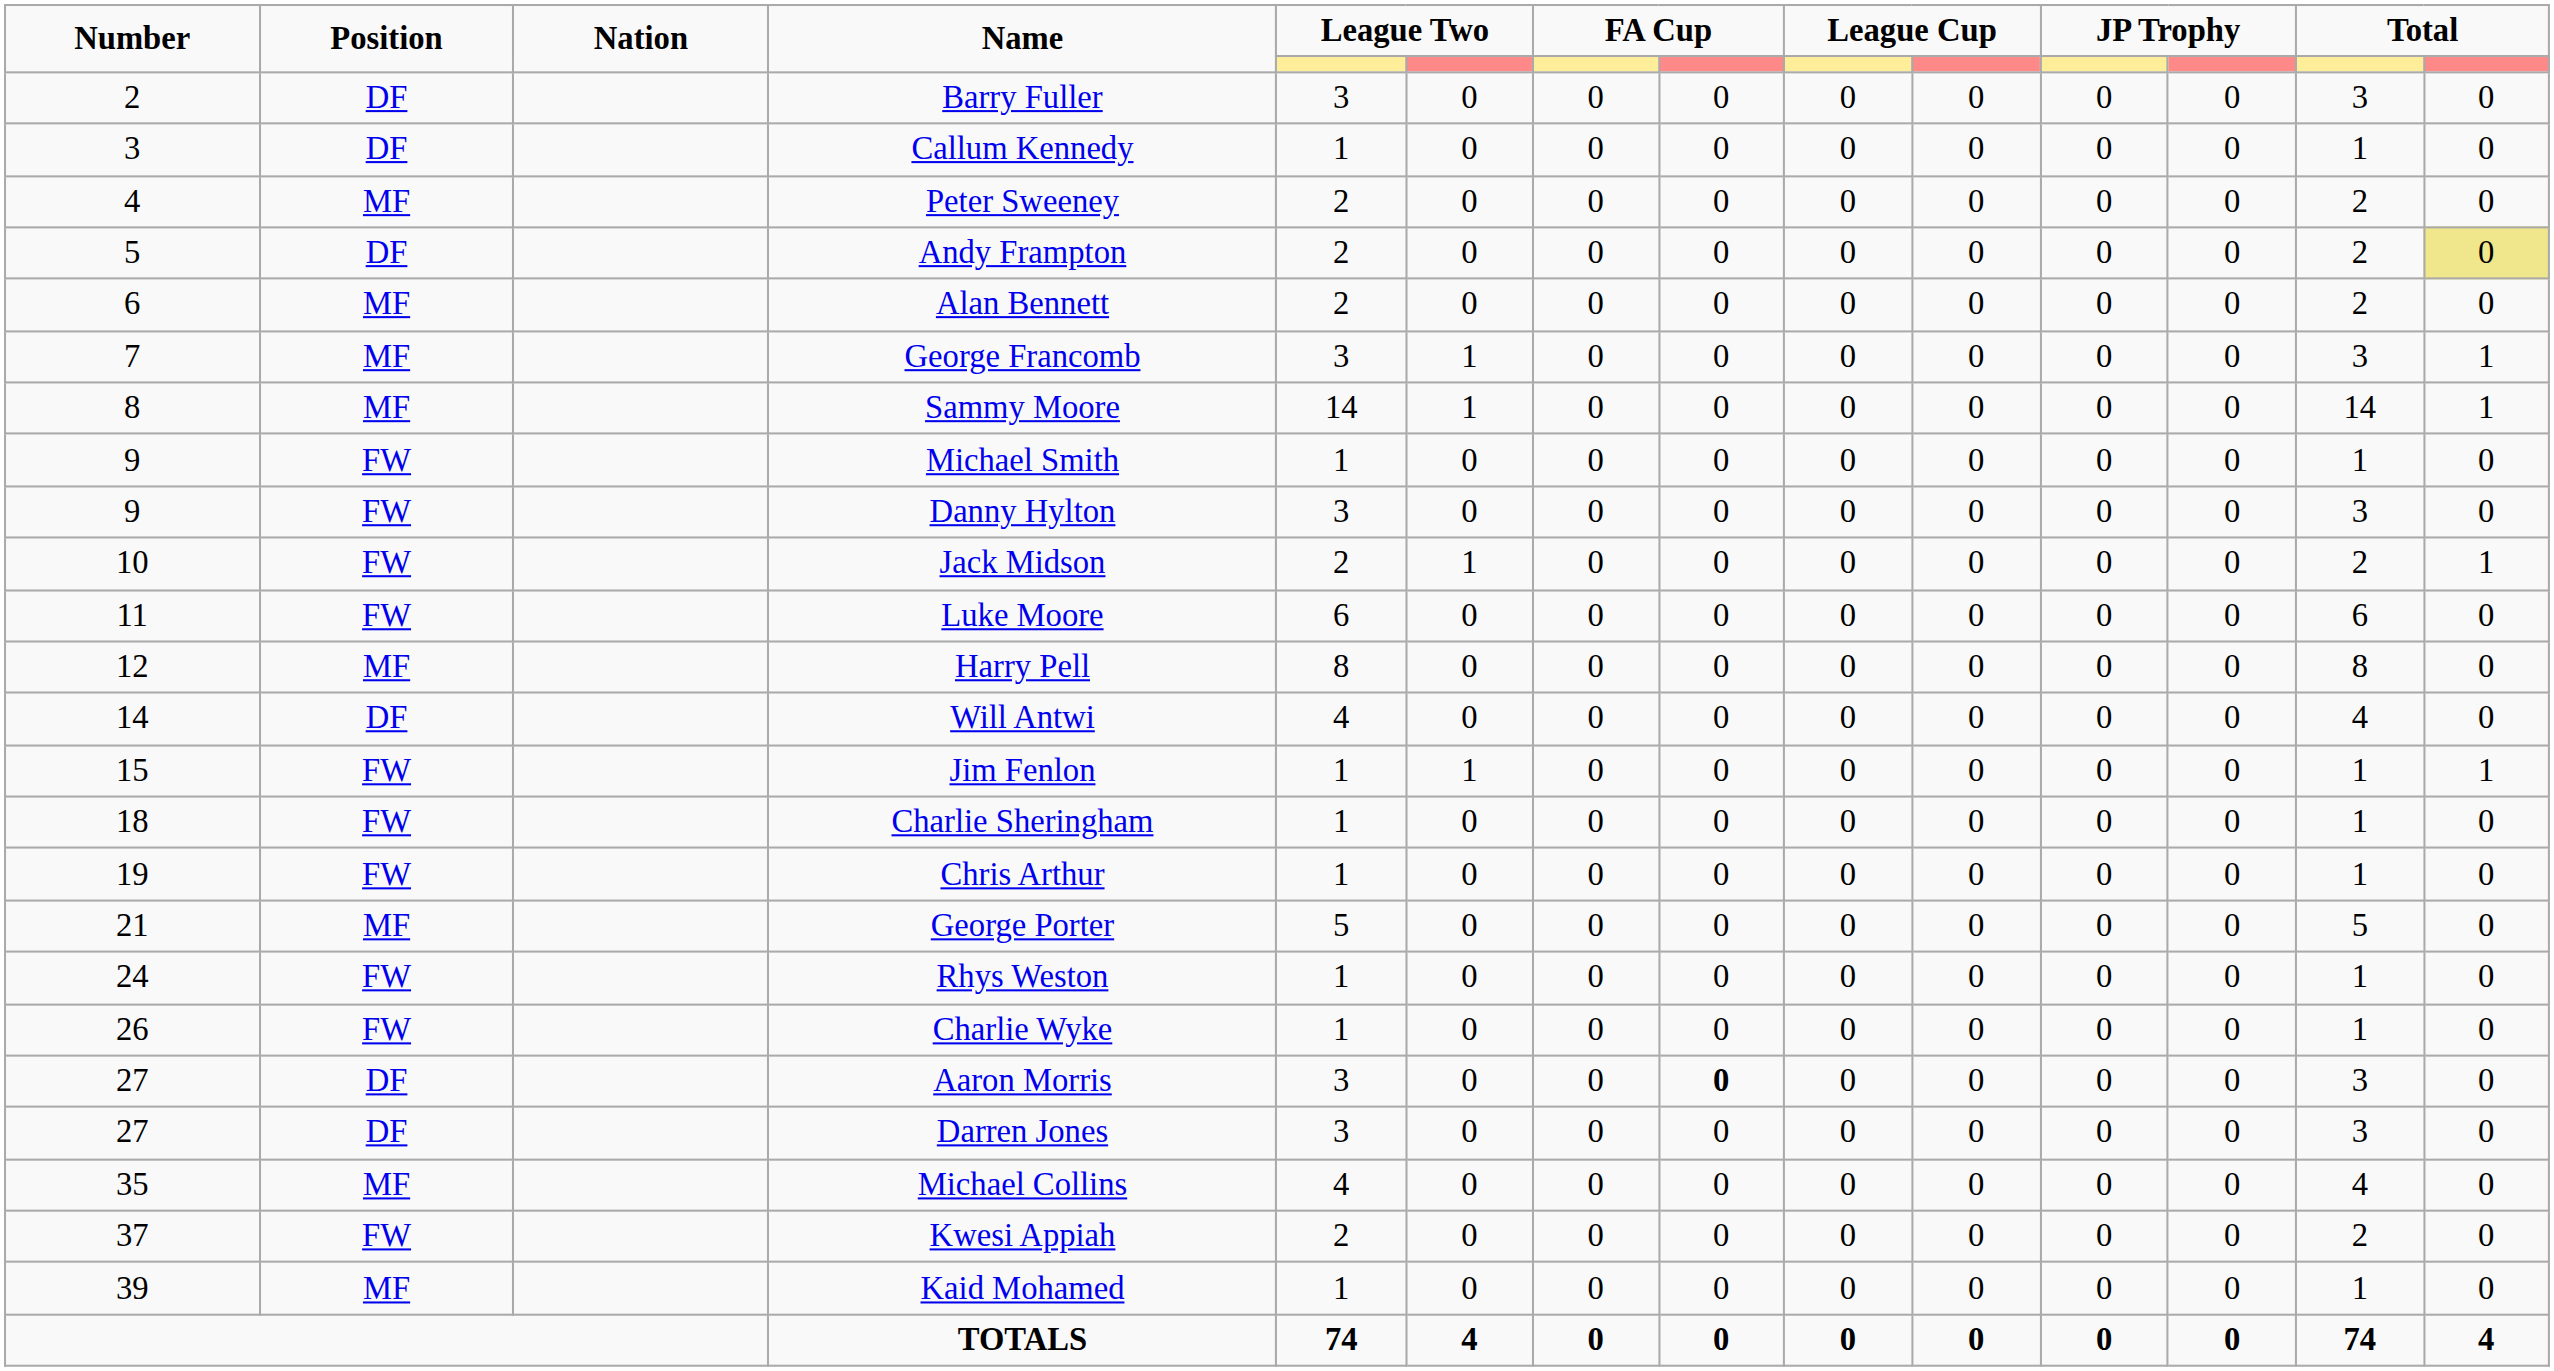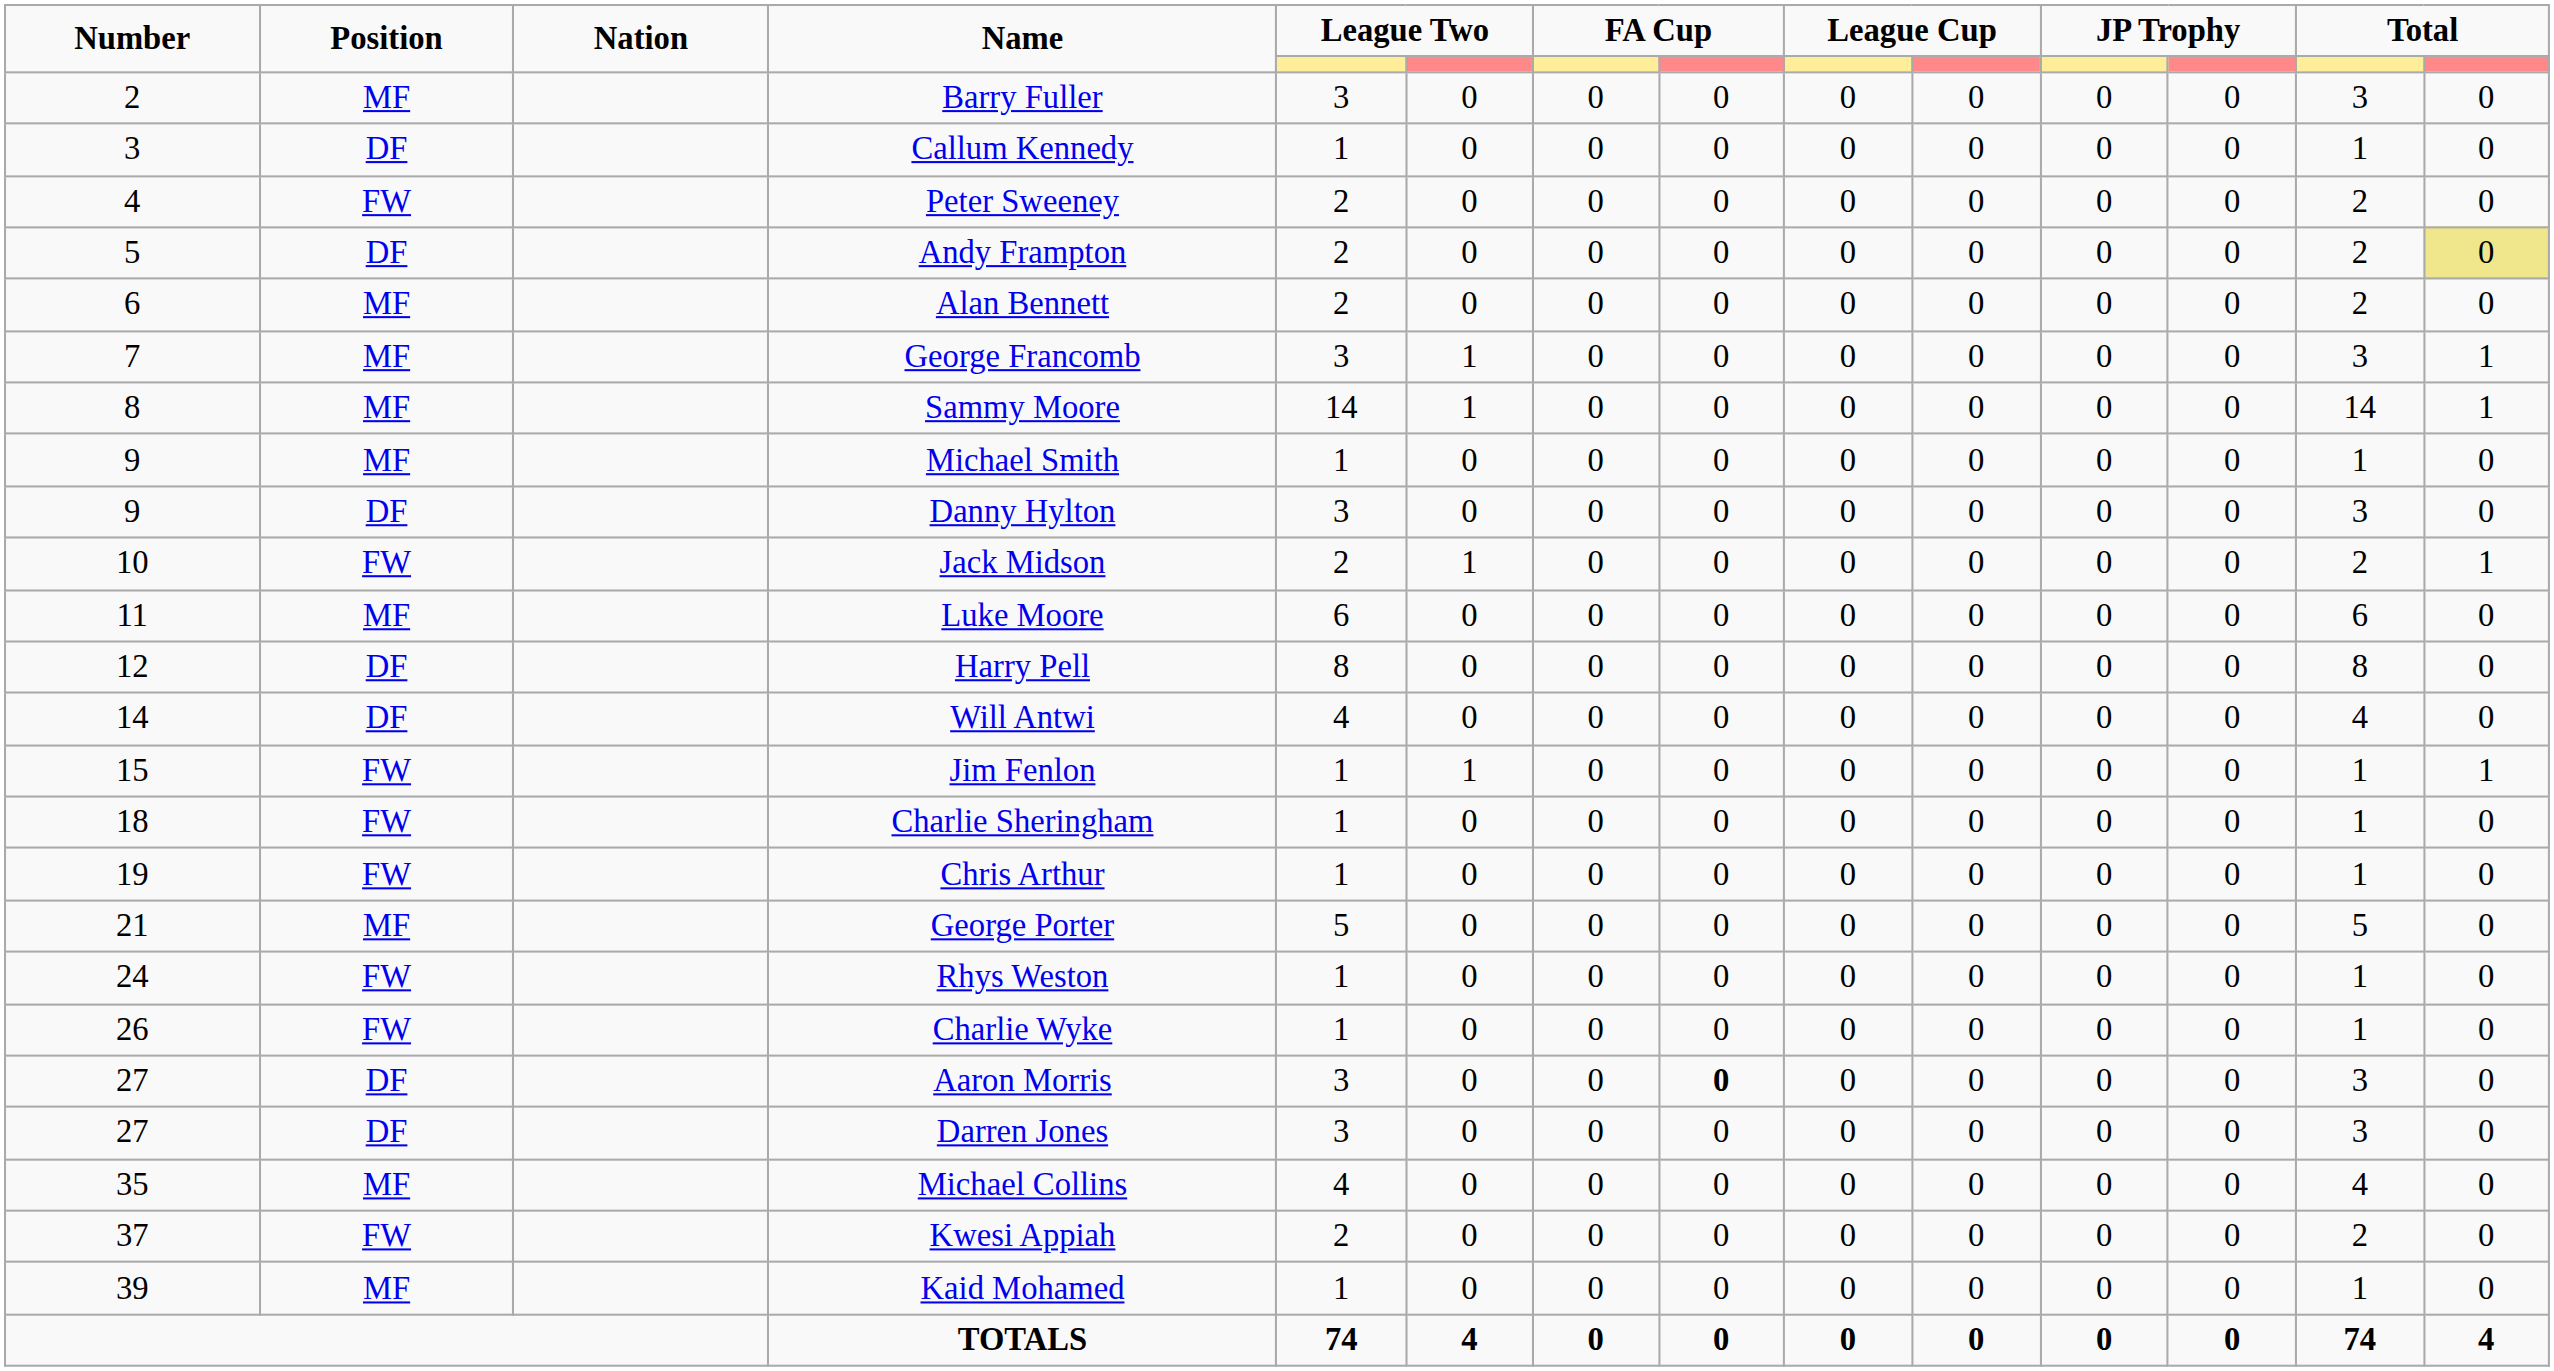Barry Fuller | Position: DF -> MF
Peter Sweeney | Position: MF -> FW
Michael Smith | Position: FW -> MF
Danny Hylton | Position: FW -> DF
Luke Moore | Position: FW -> MF
Harry Pell | Position: MF -> DF
